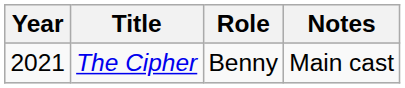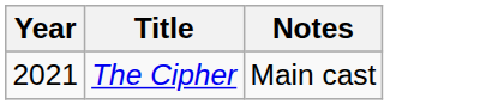- column: Role | Benny
